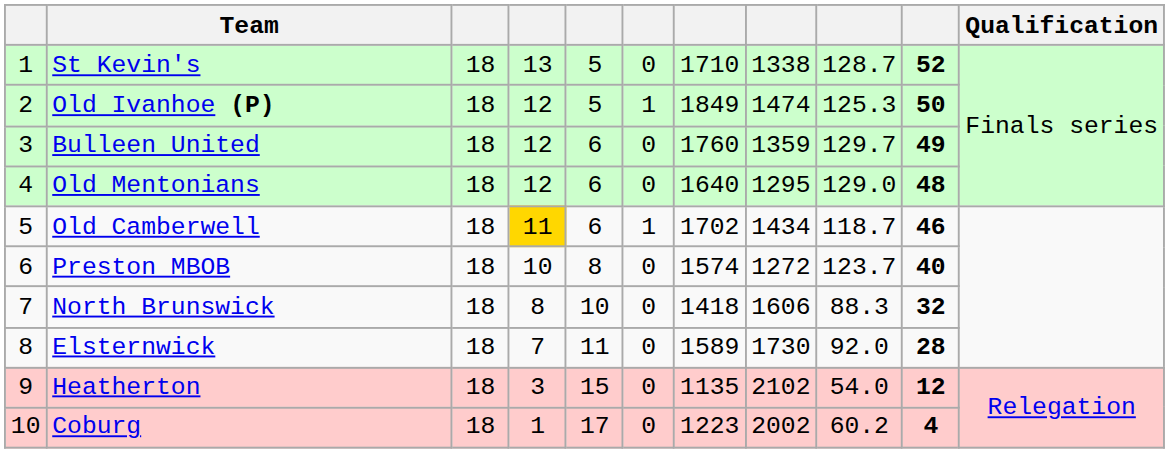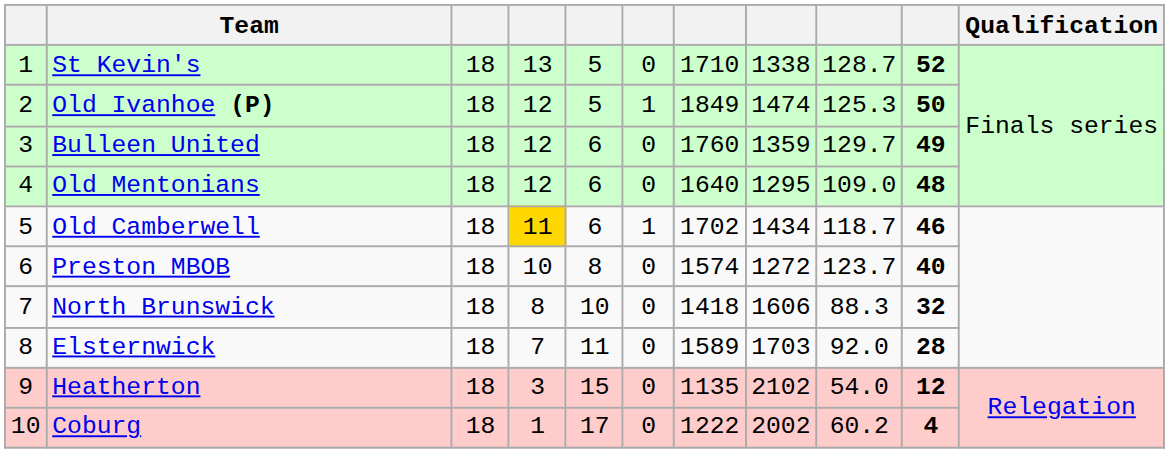Old Mentonians | column 9: 129.0 -> 109.0
Elsternwick | column 8: 1730 -> 1703
Coburg | column 7: 1223 -> 1222
